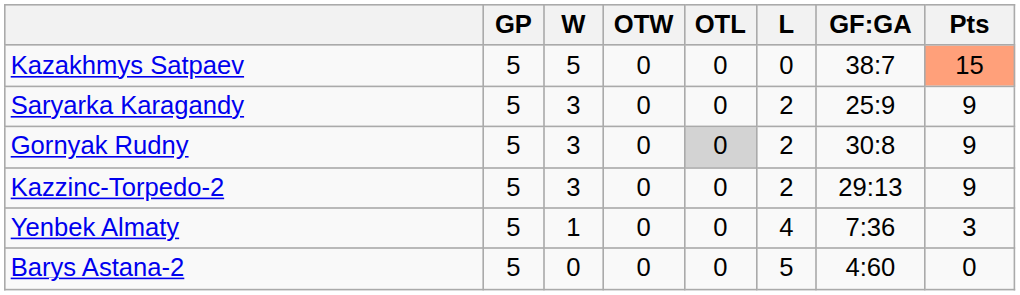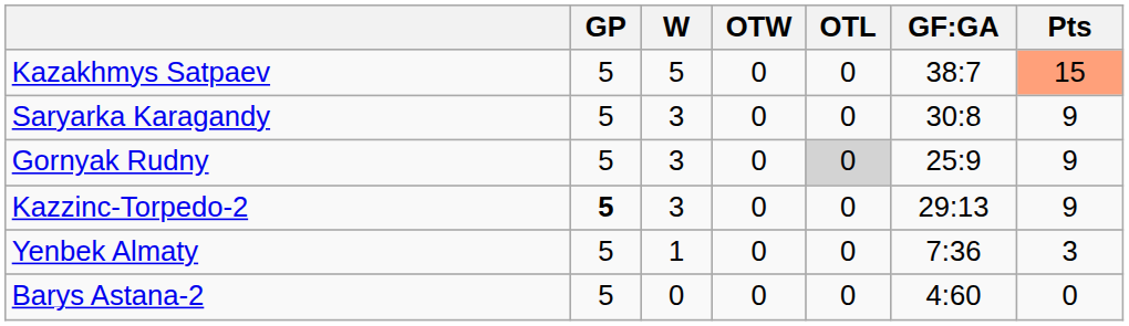- column: L | 0 | 2 | 2 | 2 | 4 | 5
Saryarka Karagandy | GF:GA: 25:9 -> 30:8
Gornyak Rudny | GF:GA: 30:8 -> 25:9
Kazzinc-Torpedo-2 | GP: normal -> bold
